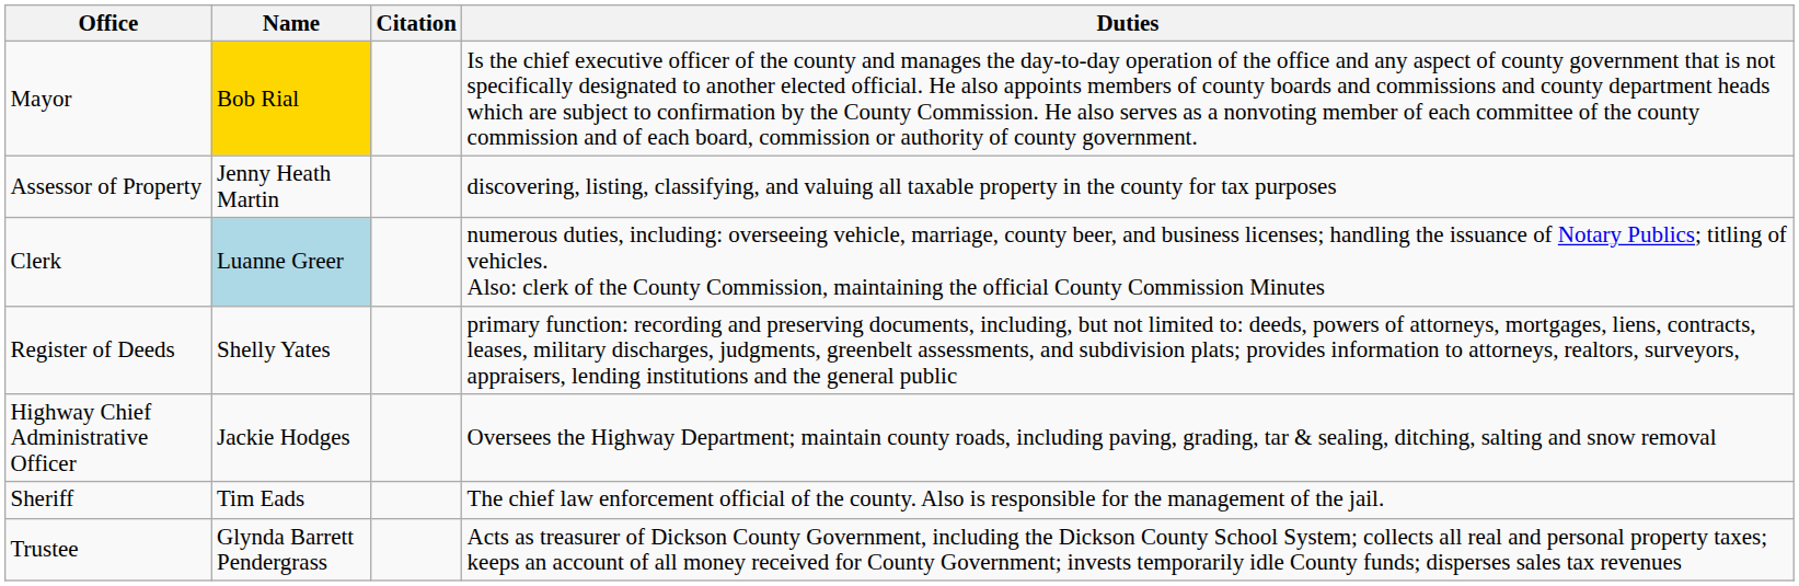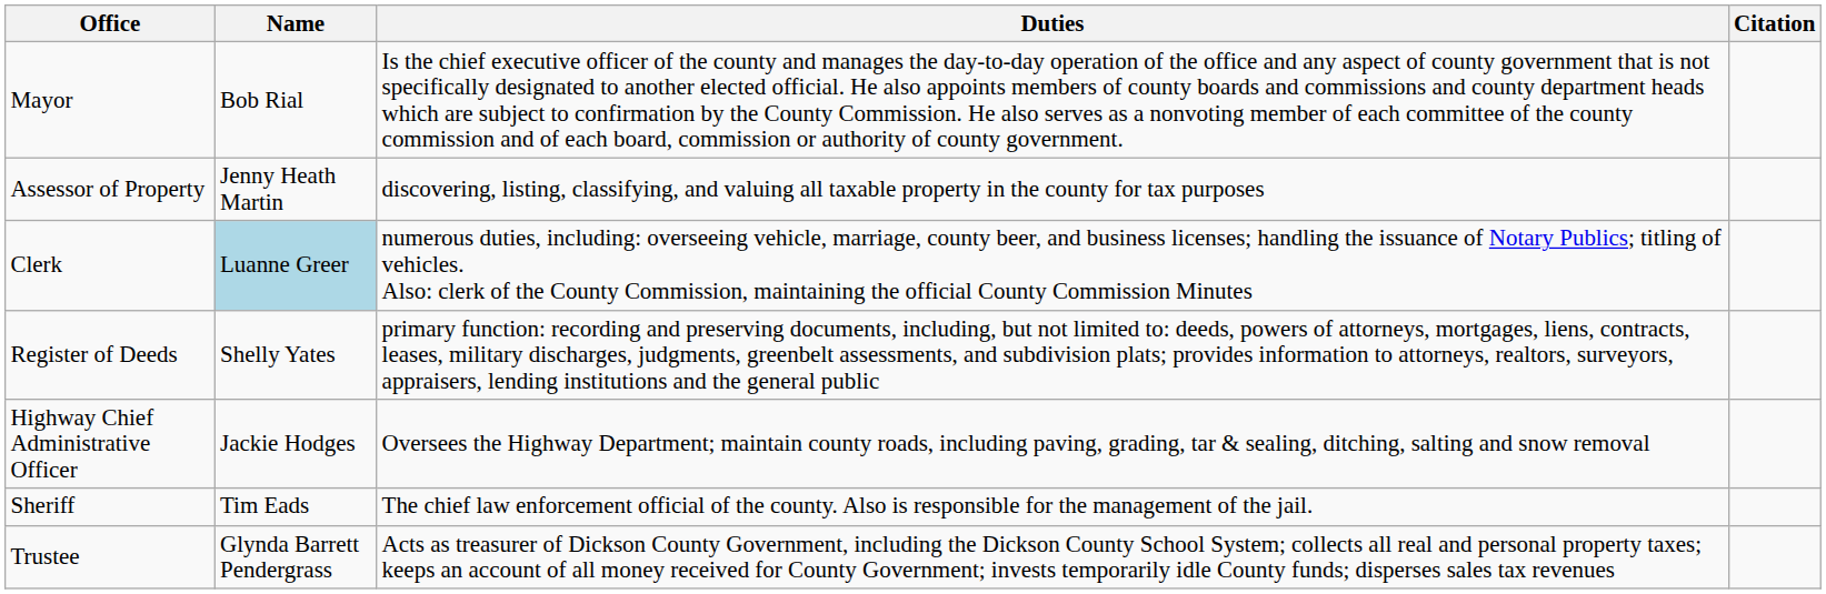columns swapped: Duties <-> Citation
Mayor | Name: gold background -> no background
